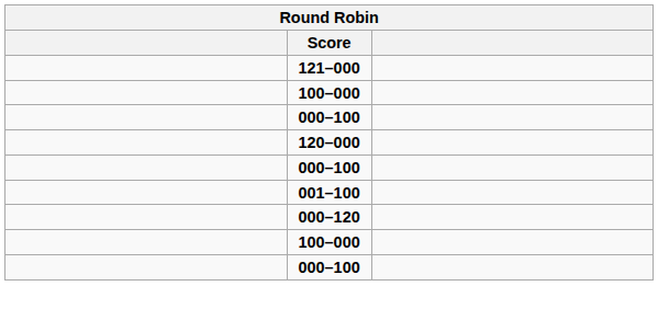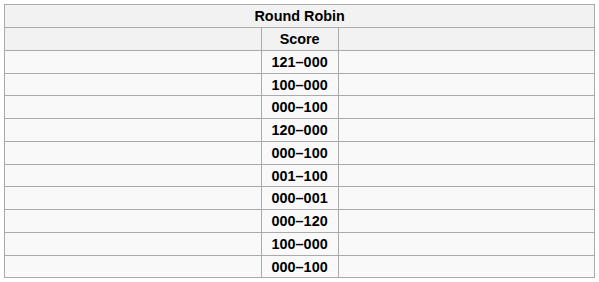+ row: 000–001
